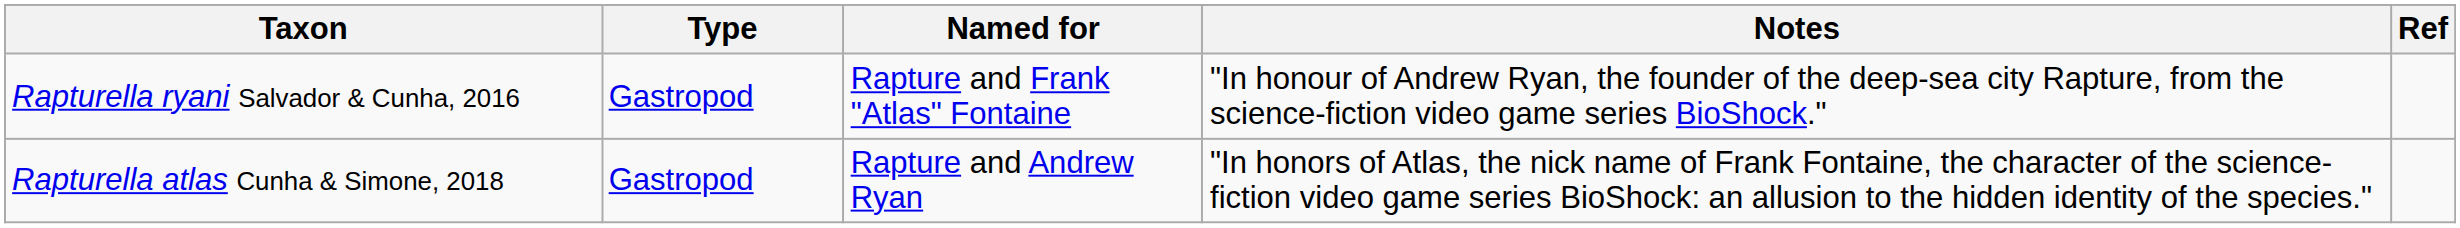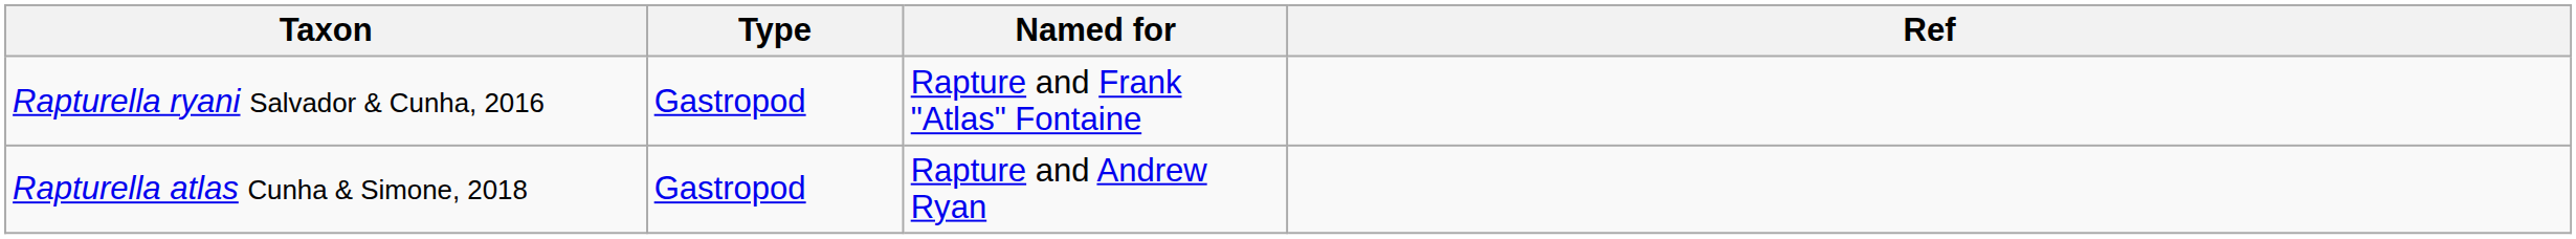- column: Notes | "In honour of Andrew Ryan, the founder of the deep-sea city Rapture, from the science-fiction video game series BioShock." | "In honors of Atlas, the nick name of Frank Fontaine, the character of the science-fiction video game series BioShock: an allusion to the hidden identity of the species."
